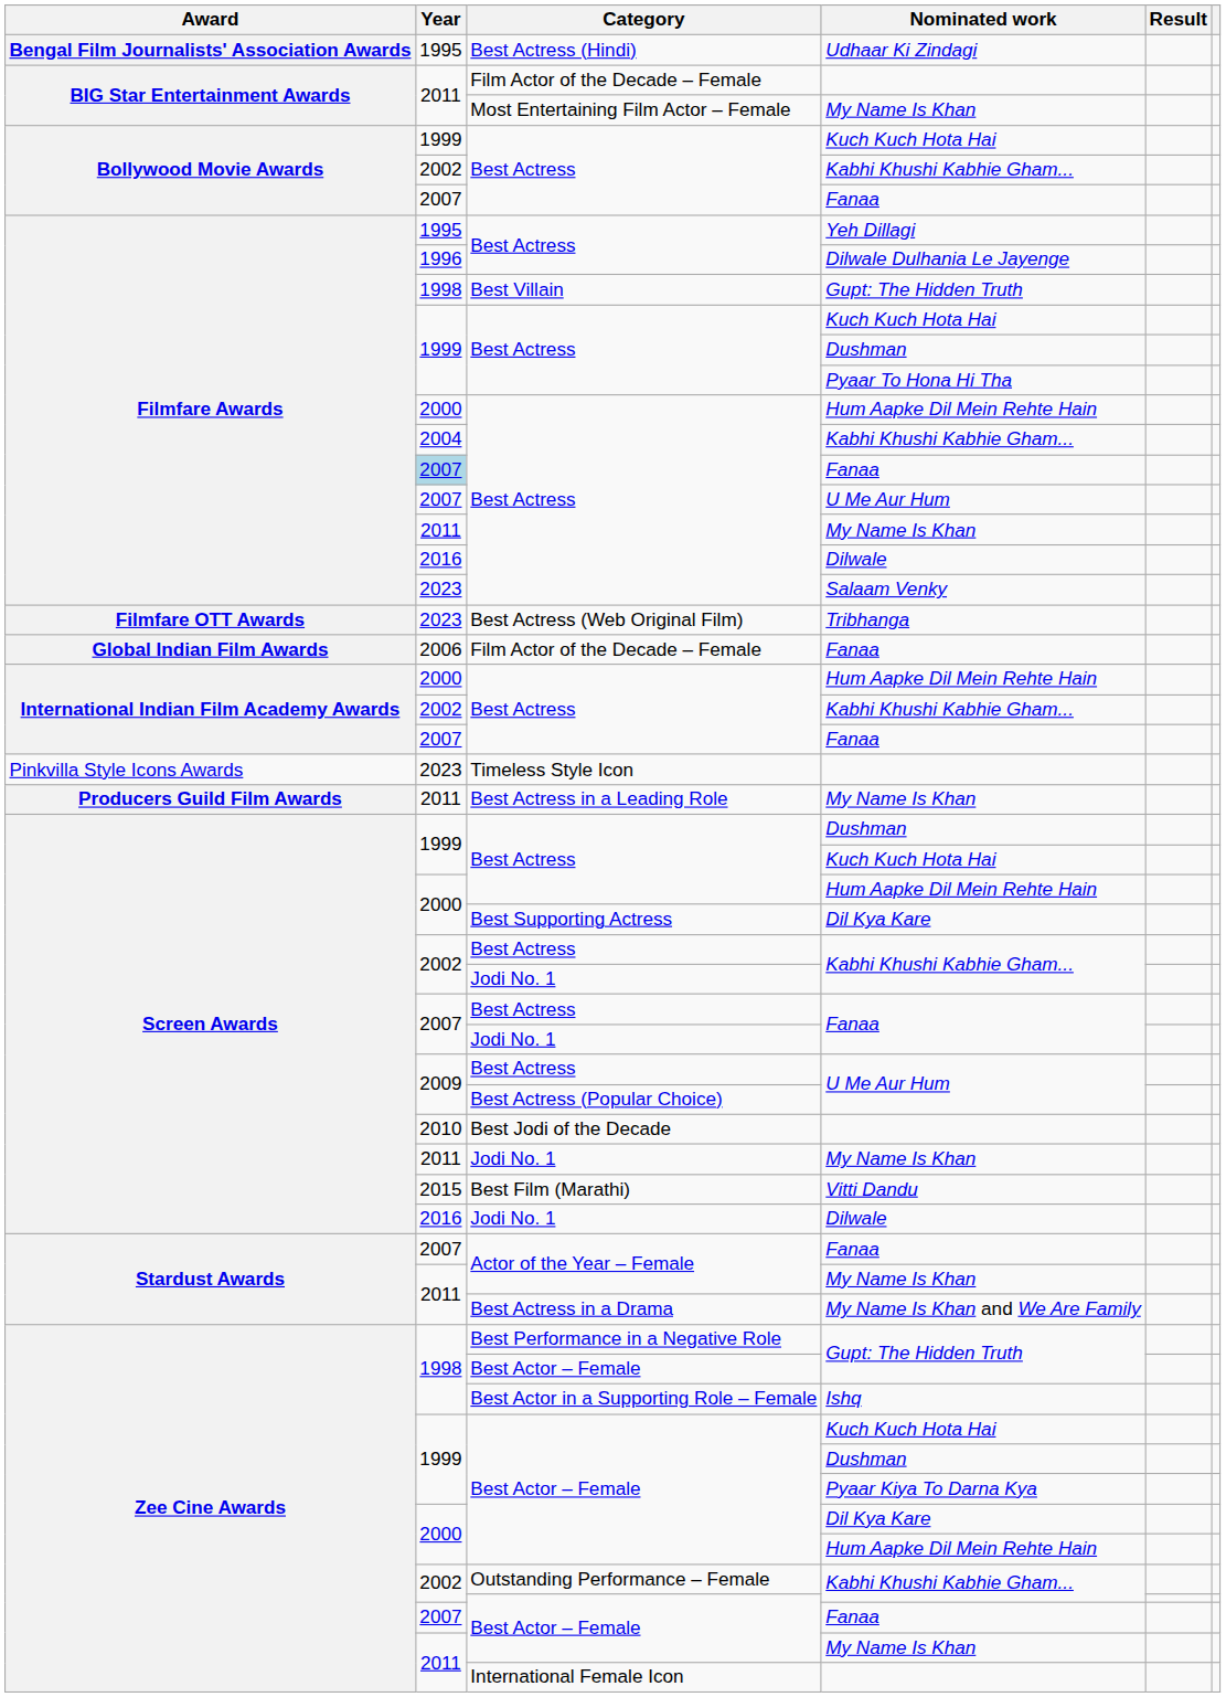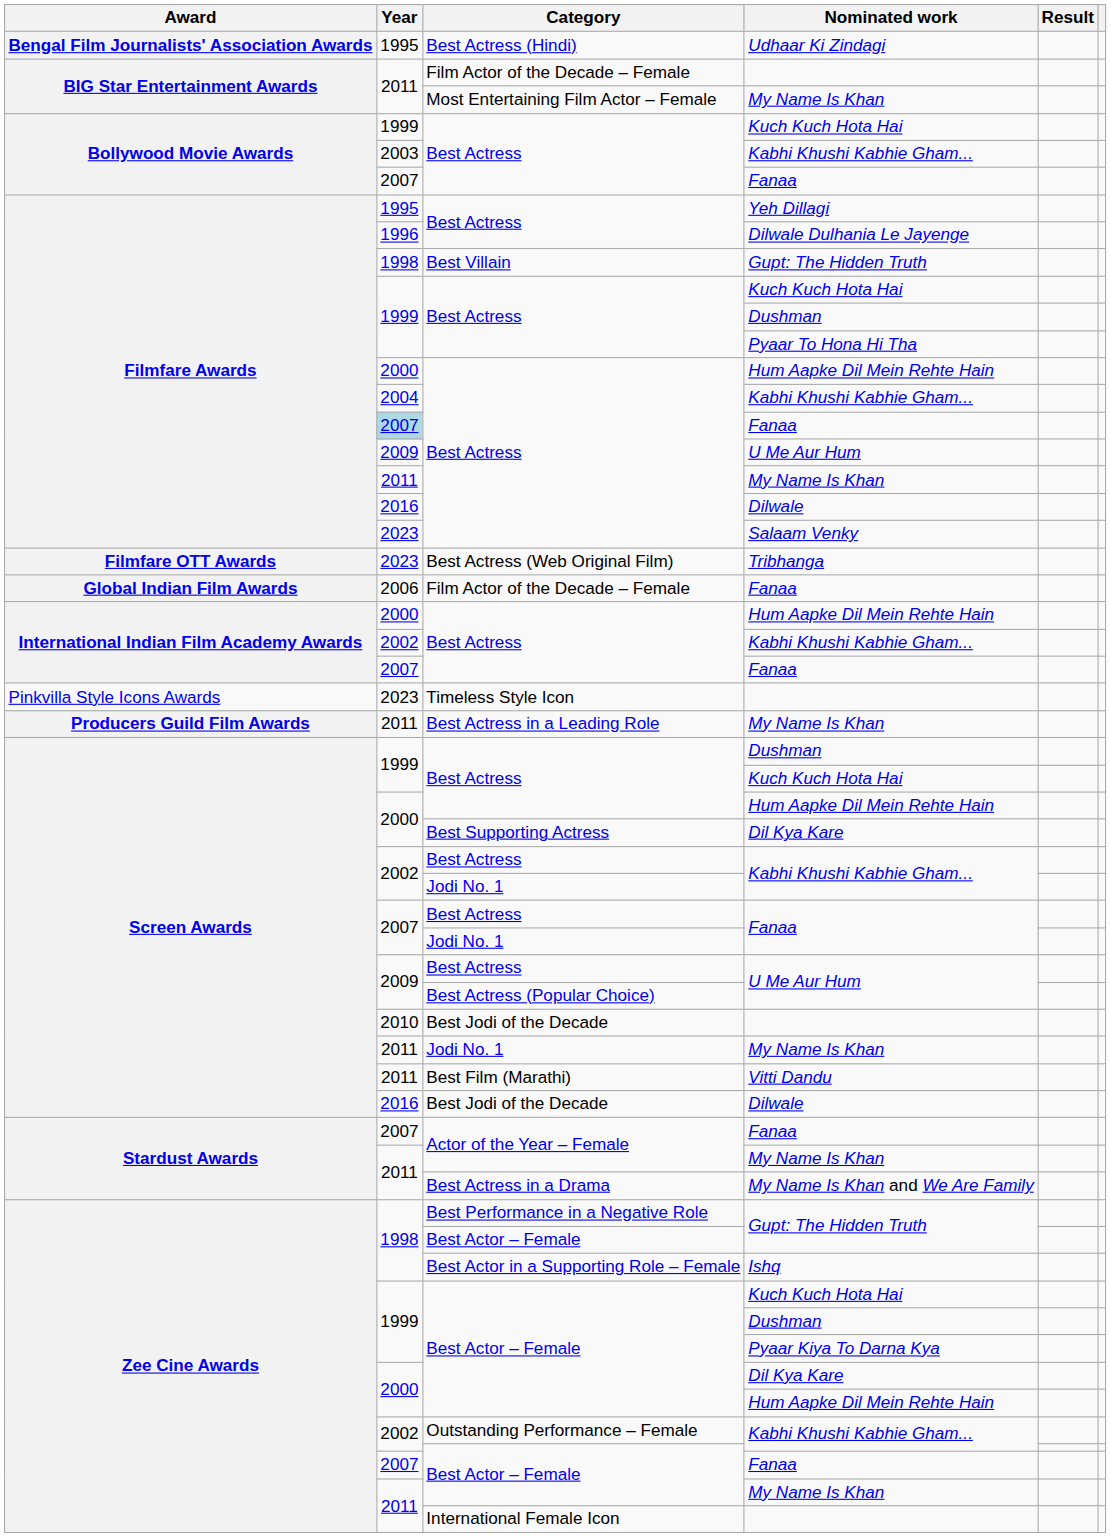Bollywood Movie Awards / Kabhi Khushi Kabhie Gham... | Year: 2002 -> 2003
Filmfare Awards / U Me Aur Hum | Year: 2007 -> 2009
Vitti Dandu | Year: 2015 -> 2011
Screen Awards / Dilwale | Category: Jodi No. 1 -> Best Jodi of the Decade
